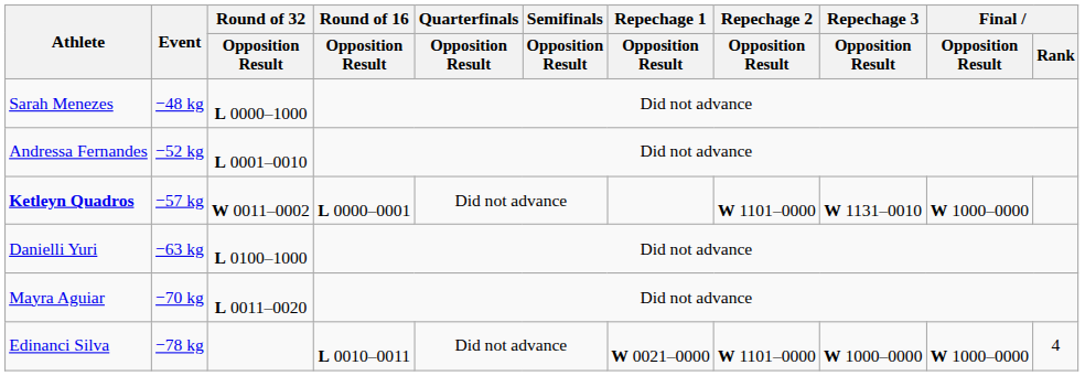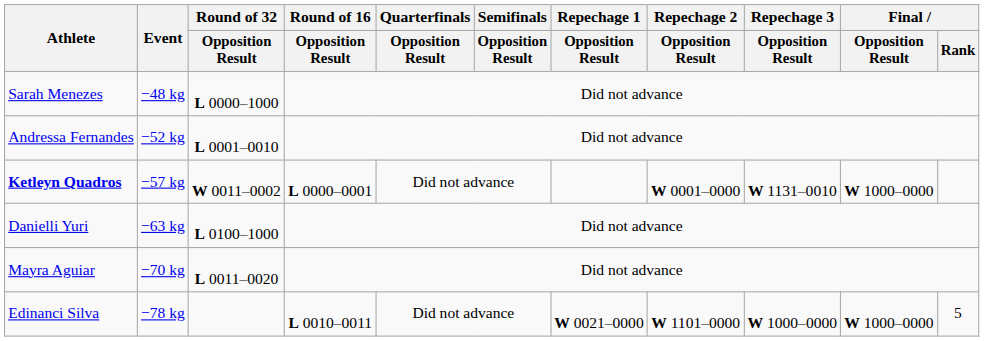Ketleyn Quadros | Repechage 2 / Opposition Result: W 1101–0000 -> W 0001–0000
Edinanci Silva | Final / Rank: 4 -> 5
